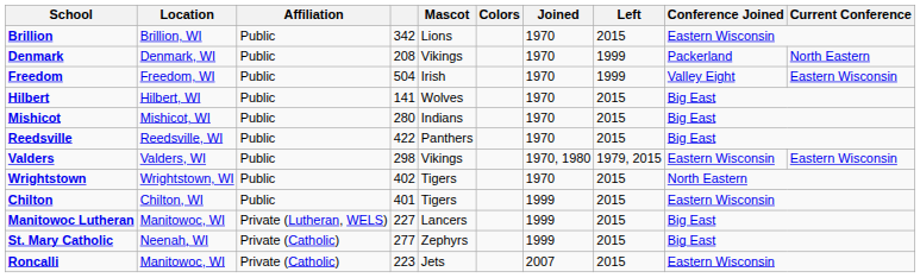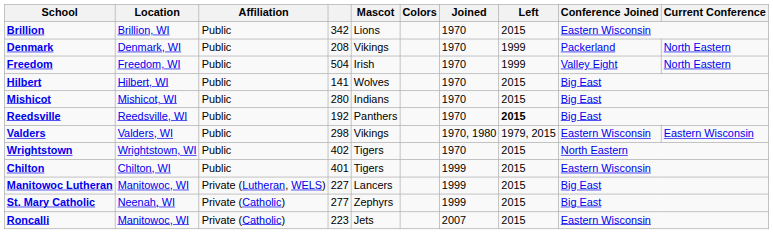Freedom | Current Conference: Eastern Wisconsin -> North Eastern
Reedsville | column 4: 422 -> 192
Reedsville | Left: normal -> bold
